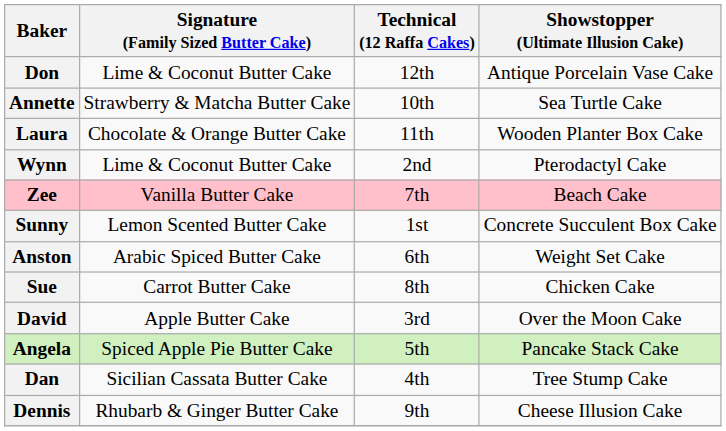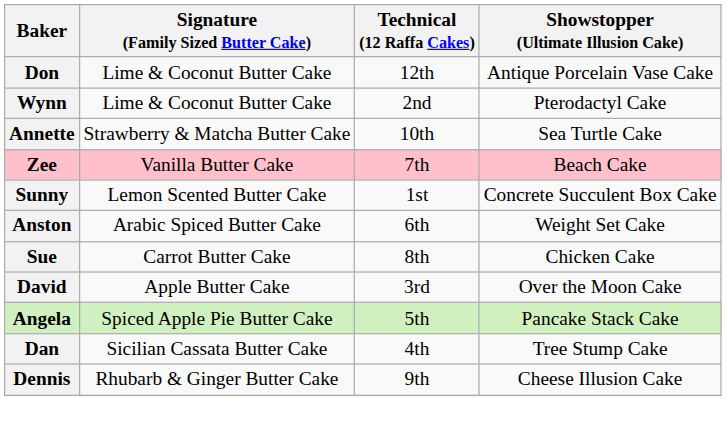rows swapped: Annette <-> Wynn
- row: Laura | Chocolate & Orange Butter Cake | 11th | Wooden Planter Box Cake
